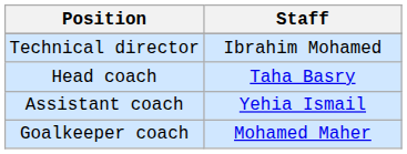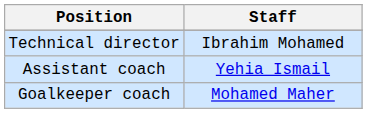- row: Head coach | Taha Basry
